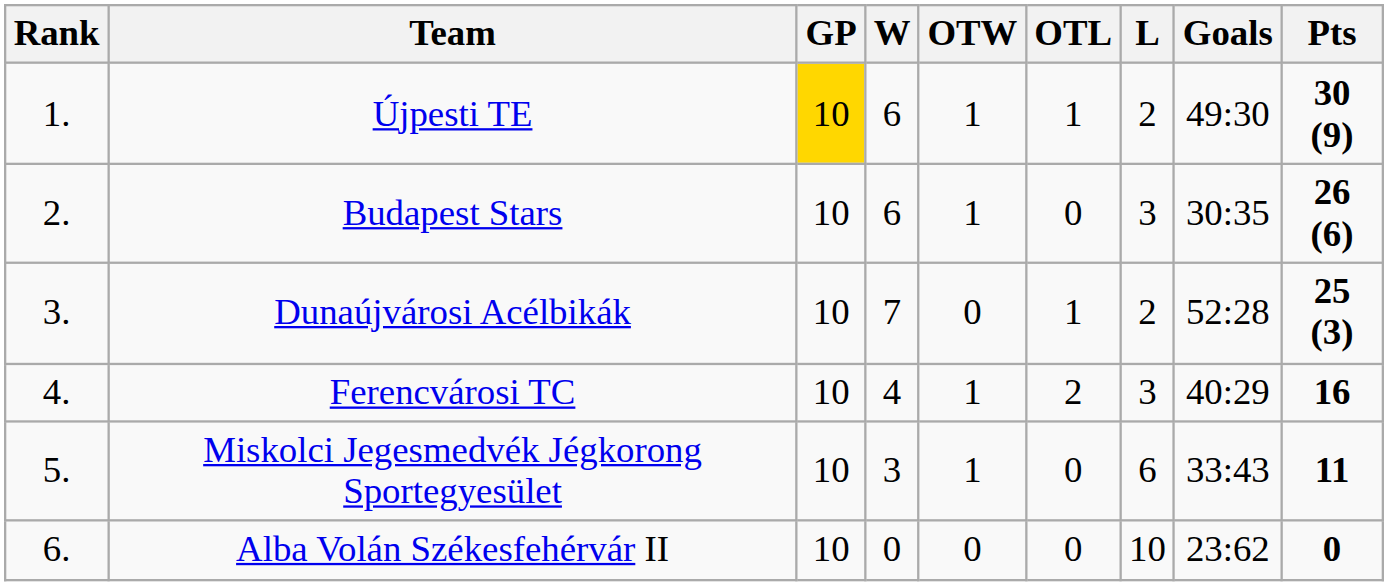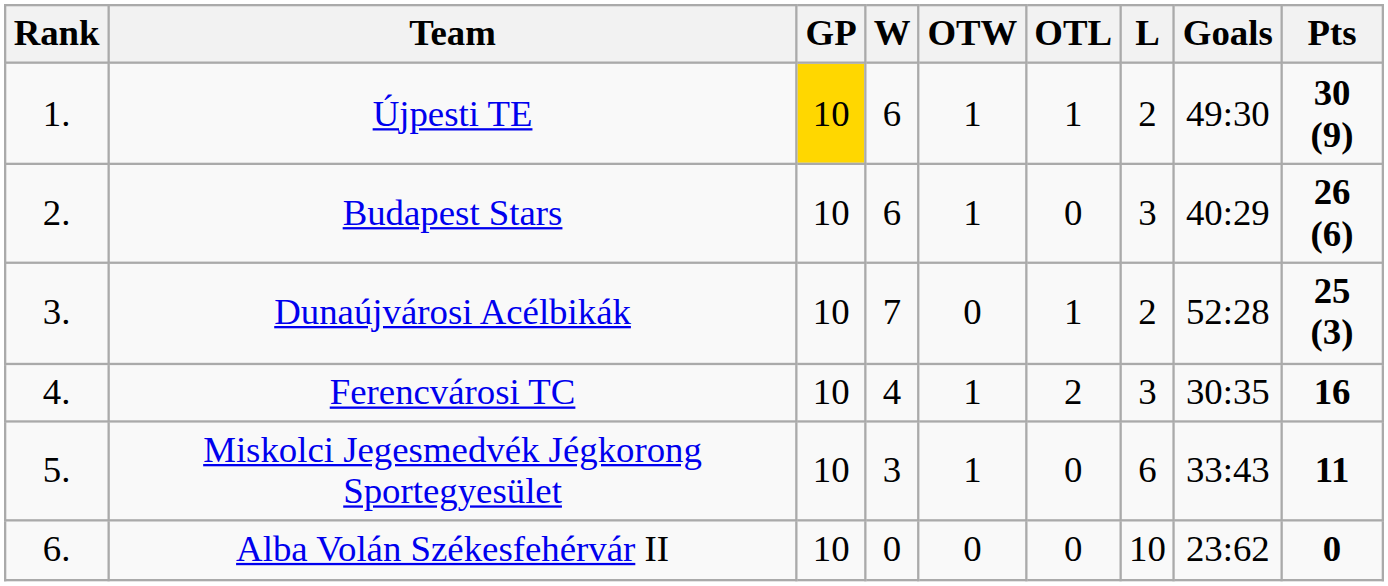Budapest Stars | Goals: 30:35 -> 40:29
Ferencvárosi TC | Goals: 40:29 -> 30:35
